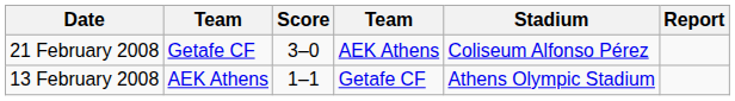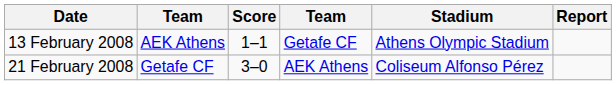rows swapped: 13 February 2008 <-> 21 February 2008
